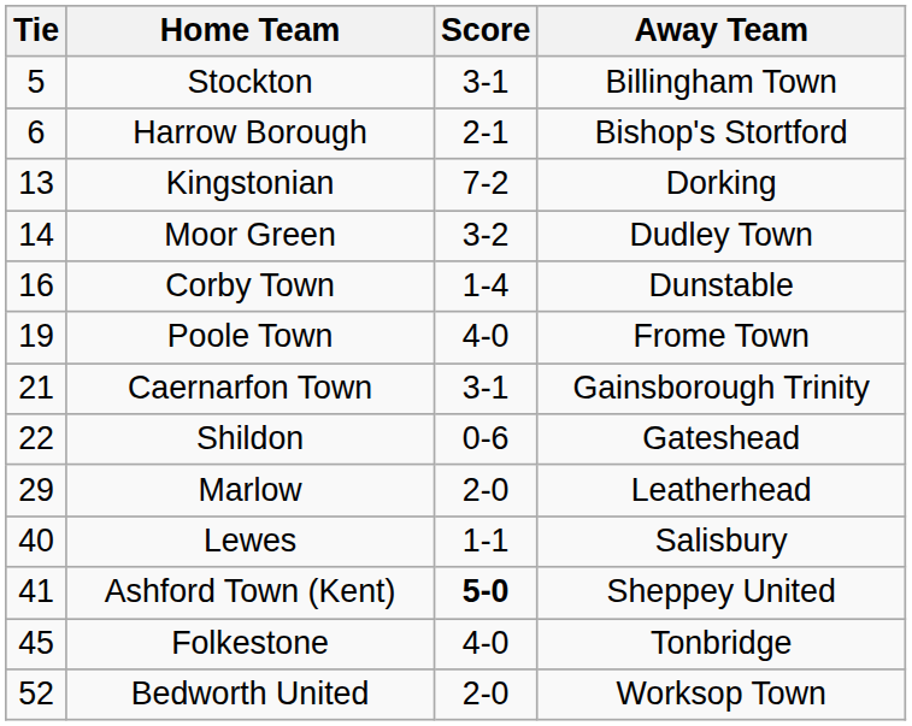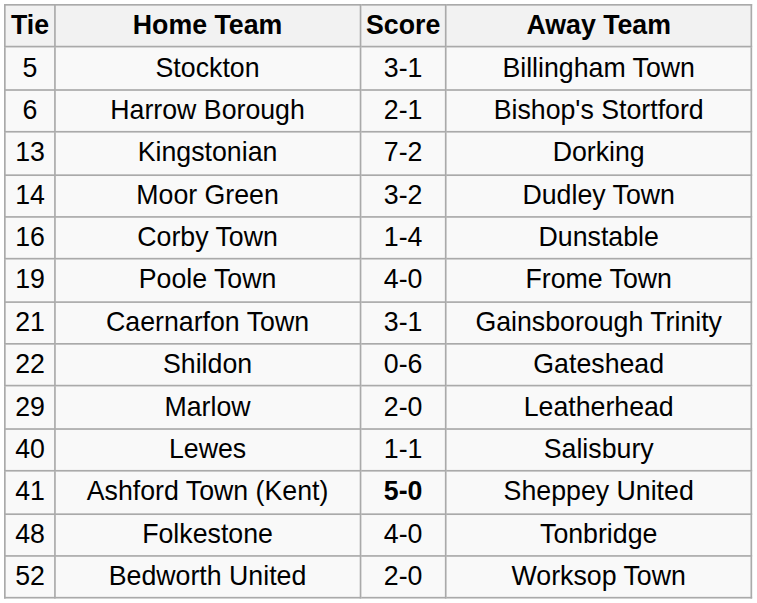Folkestone | Tie: 45 -> 48
